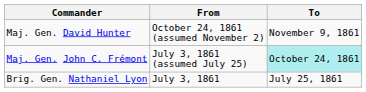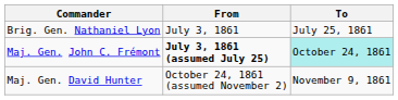rows swapped: Brig. Gen. Nathaniel Lyon <-> Maj. Gen. David Hunter
Maj. Gen. John C. Frémont | From: normal -> bold
